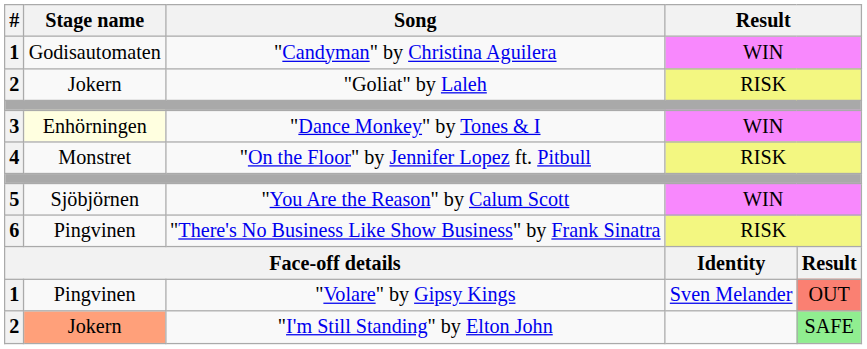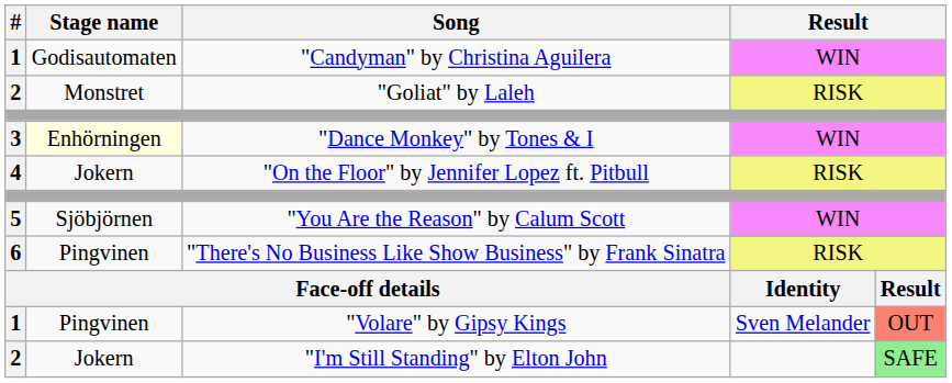"Goliat" by Laleh | Stage name: Jokern -> Monstret
"On the Floor" by Jennifer Lopez ft. Pitbull | Stage name: Monstret -> Jokern
"I'm Still Standing" by Elton John | Stage name: lightsalmon background -> no background
